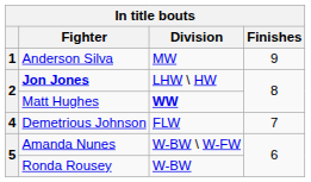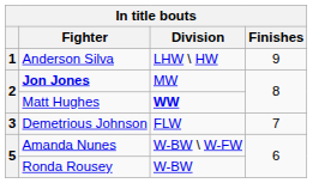Anderson Silva | Division: MW -> LHW \ HW
Jon Jones | Division: LHW \ HW -> MW
Demetrious Johnson | column 1: 4 -> 3
